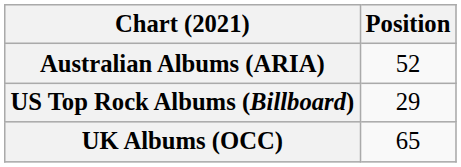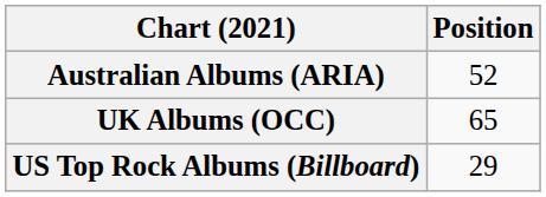rows swapped: UK Albums (OCC) <-> US Top Rock Albums (Billboard)
